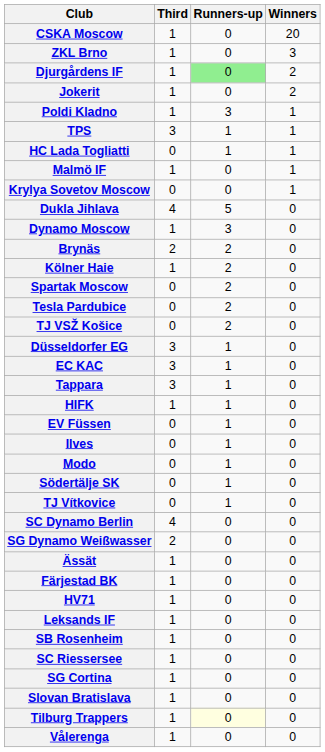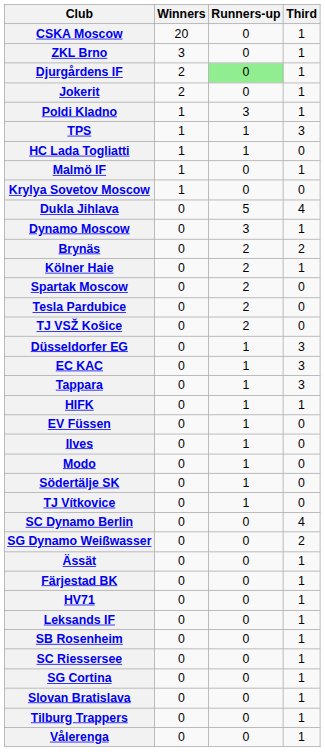columns swapped: Winners <-> Third
Tilburg Trappers | Runners-up: lightyellow background -> no background
